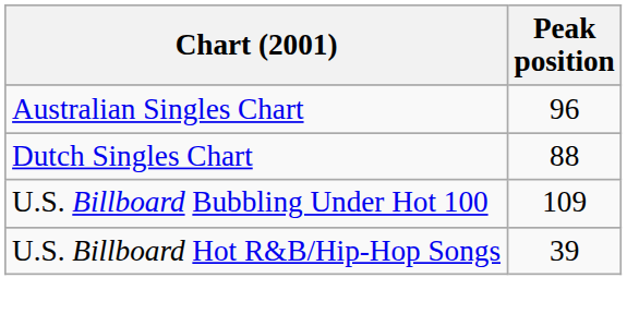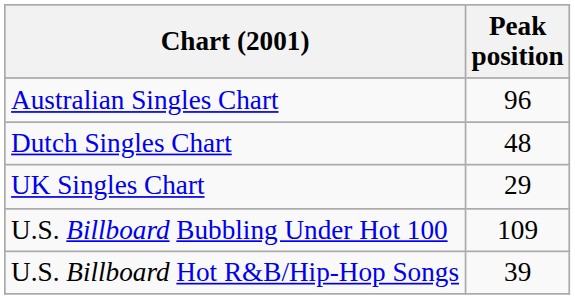Dutch Singles Chart | Peak position: 88 -> 48
+ row: UK Singles Chart | 29
